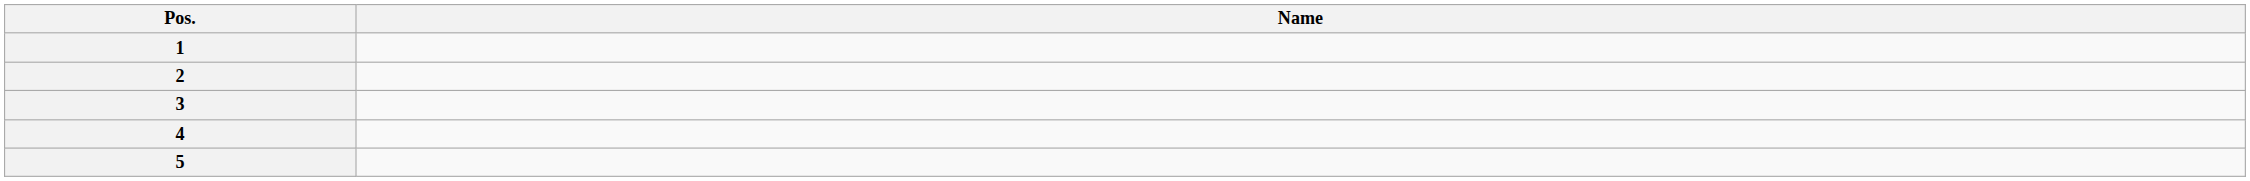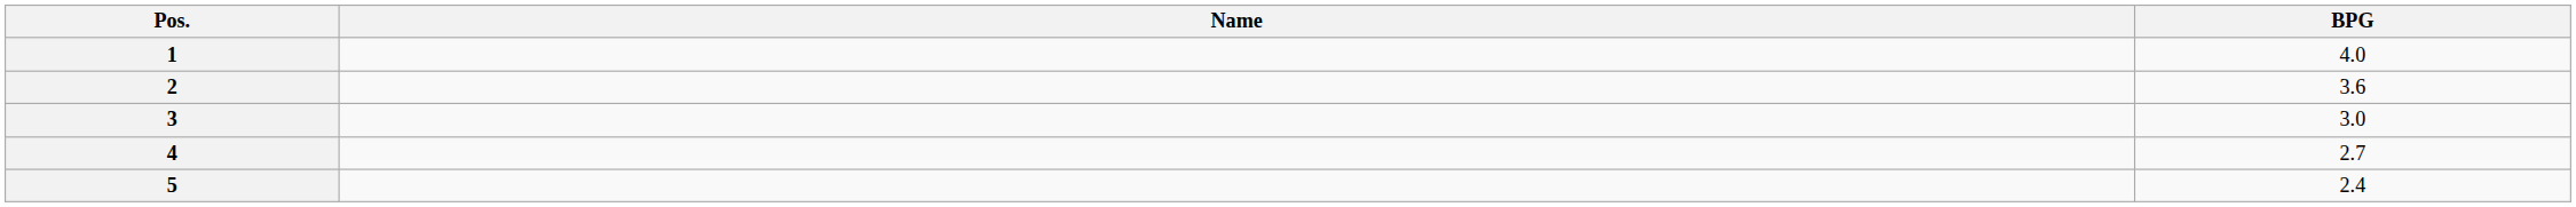+ column: BPG | 4.0 | 3.6 | 3.0 | 2.7 | 2.4
